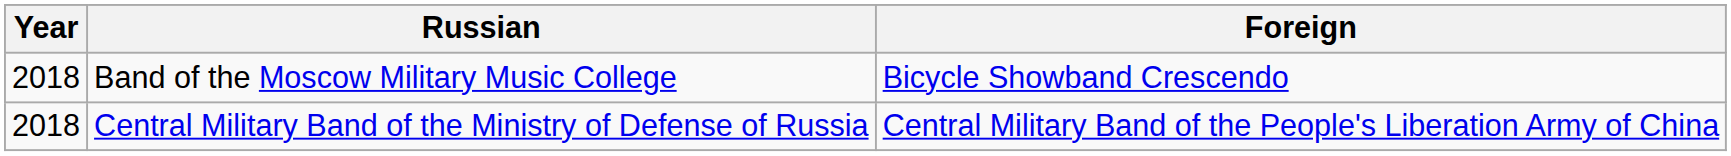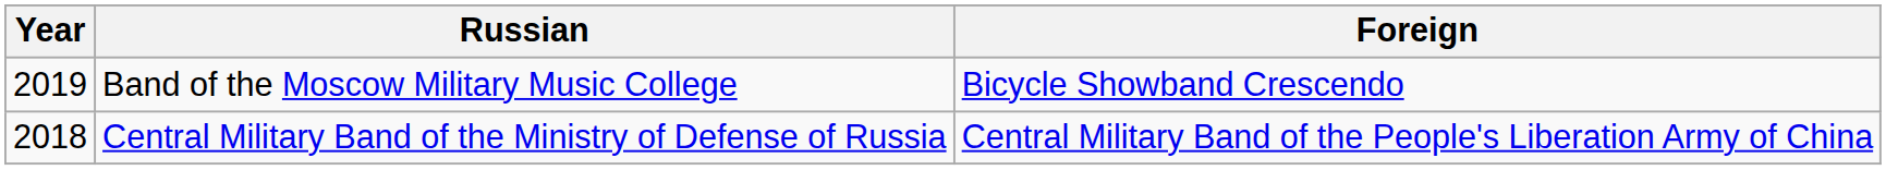Band of the Moscow Military Music College | Year: 2018 -> 2019
